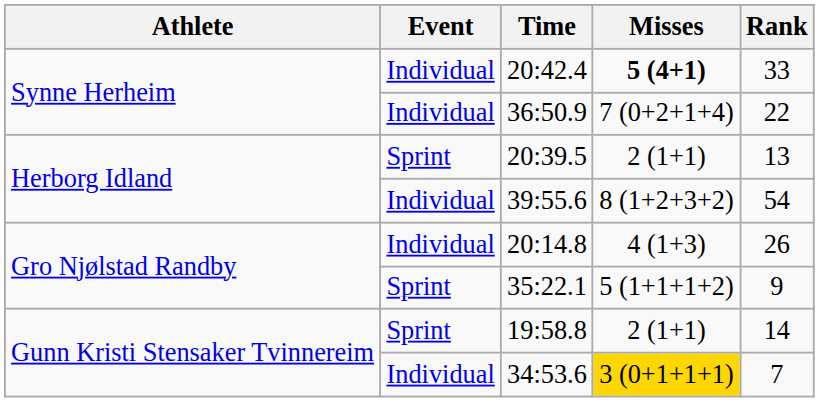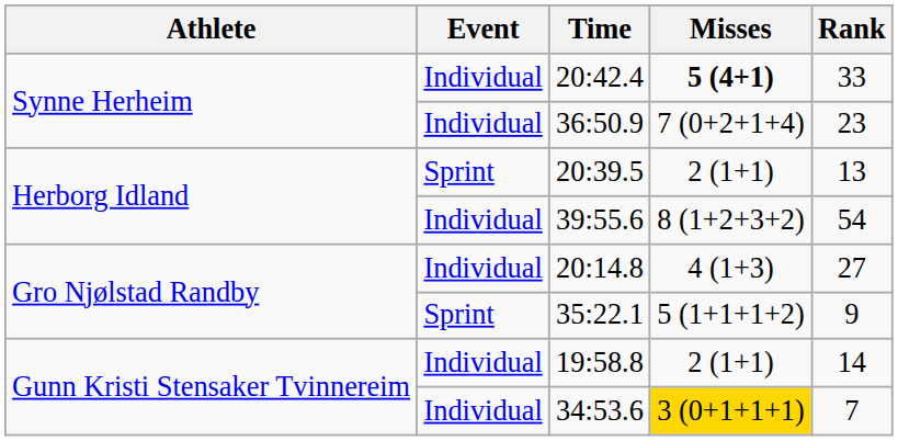36:50.9 | Rank: 22 -> 23
20:14.8 | Rank: 26 -> 27
19:58.8 | Event: Sprint -> Individual
